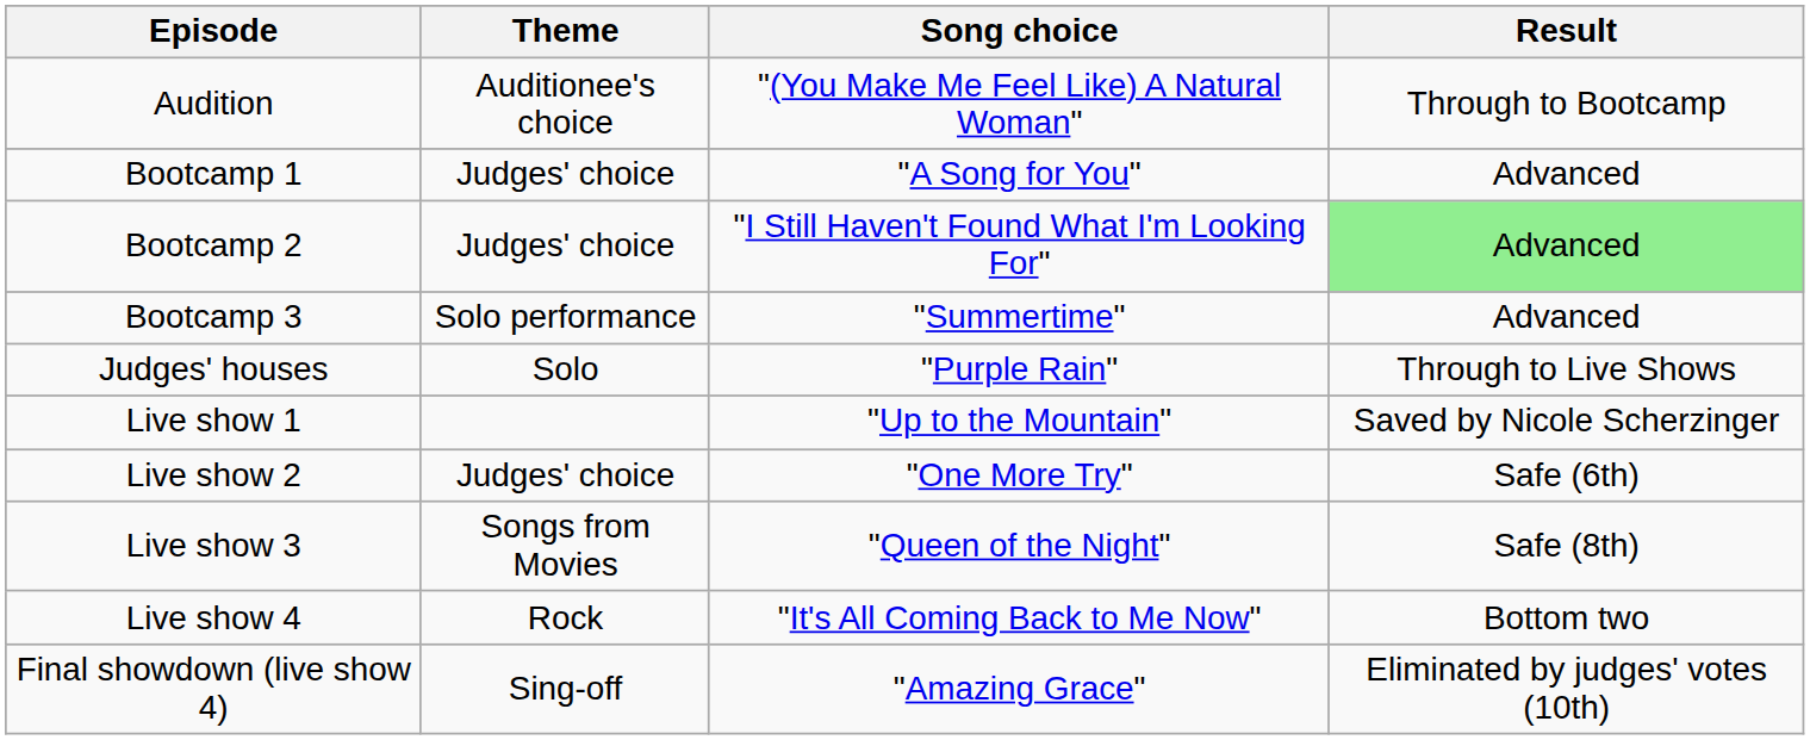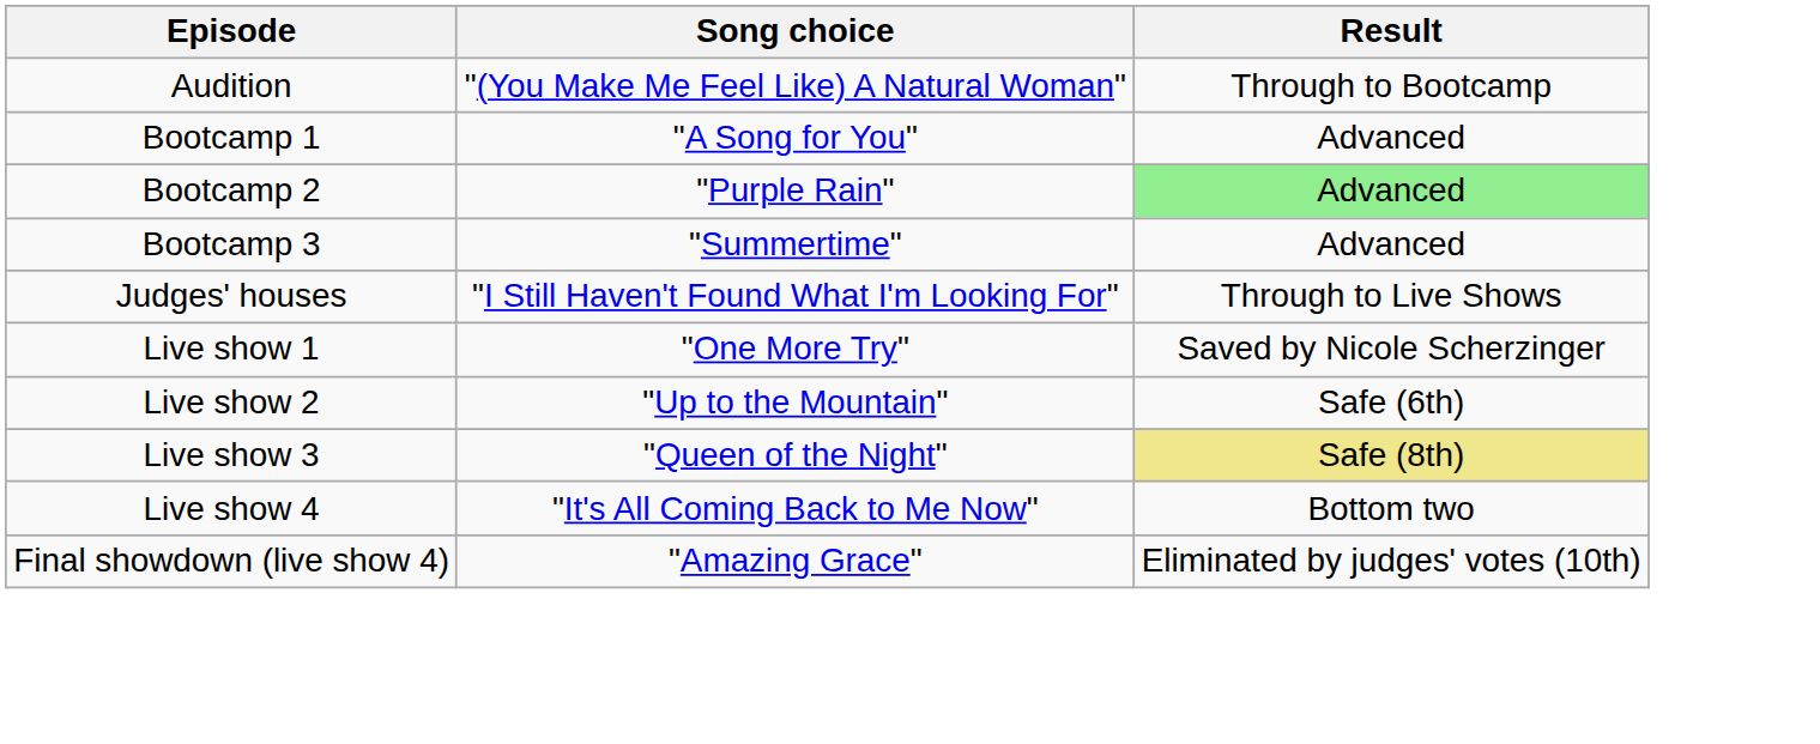- column: Theme | Auditionee's choice | Judges' choice | Judges' choice | Solo performance | Solo | Judges' choice | Songs from Movies | Rock | Sing-off
Bootcamp 2 | Song choice: "I Still Haven't Found What I'm Looking For" -> "Purple Rain"
Judges' houses | Song choice: "Purple Rain" -> "I Still Haven't Found What I'm Looking For"
Live show 1 | Song choice: "Up to the Mountain" -> "One More Try"
Live show 2 | Song choice: "One More Try" -> "Up to the Mountain"
Live show 3 | Result: no background -> khaki background
